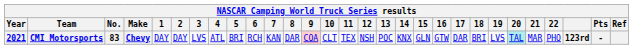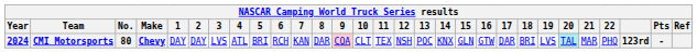CMI Motorsports | Year: 2021 -> 2024
CMI Motorsports | No.: 83 -> 80
